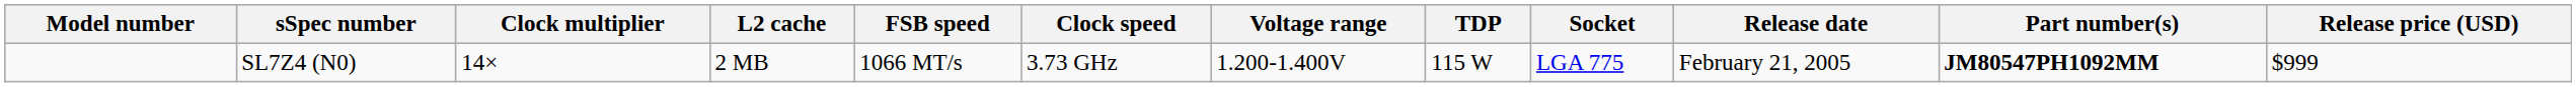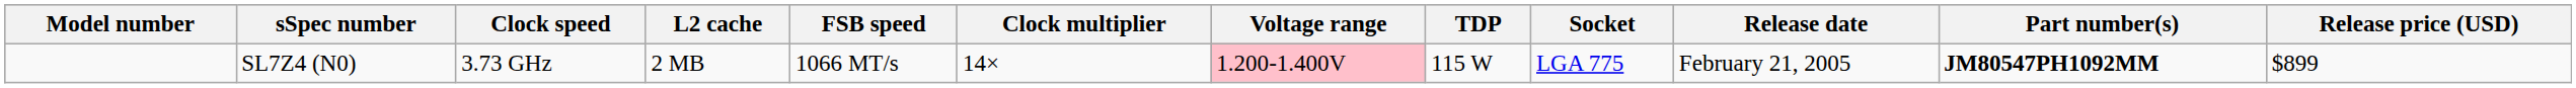columns swapped: Clock speed <-> Clock multiplier
SL7Z4 (N0) | Voltage range: no background -> pink background
SL7Z4 (N0) | Release price (USD): $999 -> $899
